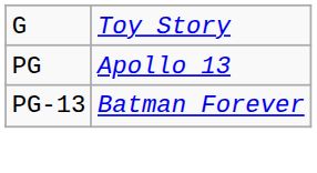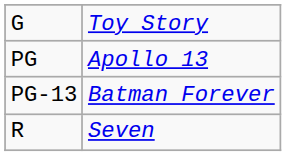+ row: R | Seven
